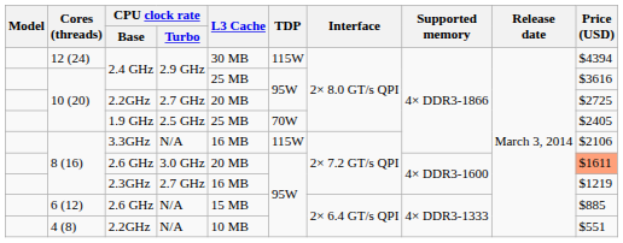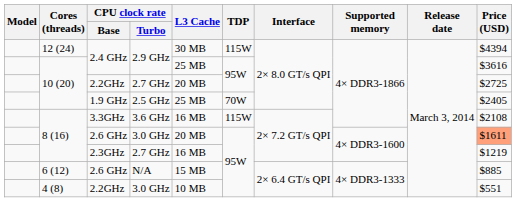3.3GHz | CPU clock rate / Turbo: N/A -> 3.6 GHz
3.3GHz | Price (USD): $2106 -> $2108
4 (8) / 2.2GHz | CPU clock rate / Turbo: N/A -> 3.0 GHz
